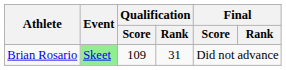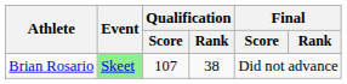Brian Rosario | Qualification / Score: 109 -> 107
Brian Rosario | Qualification / Rank: 31 -> 38
